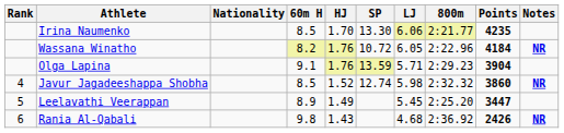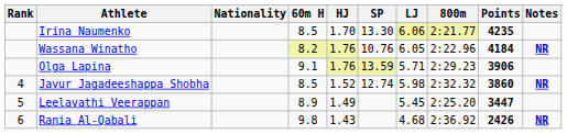Wassana Winatho | SP: 10.72 -> 10.76
Olga Lapina | Points: 3904 -> 3906
